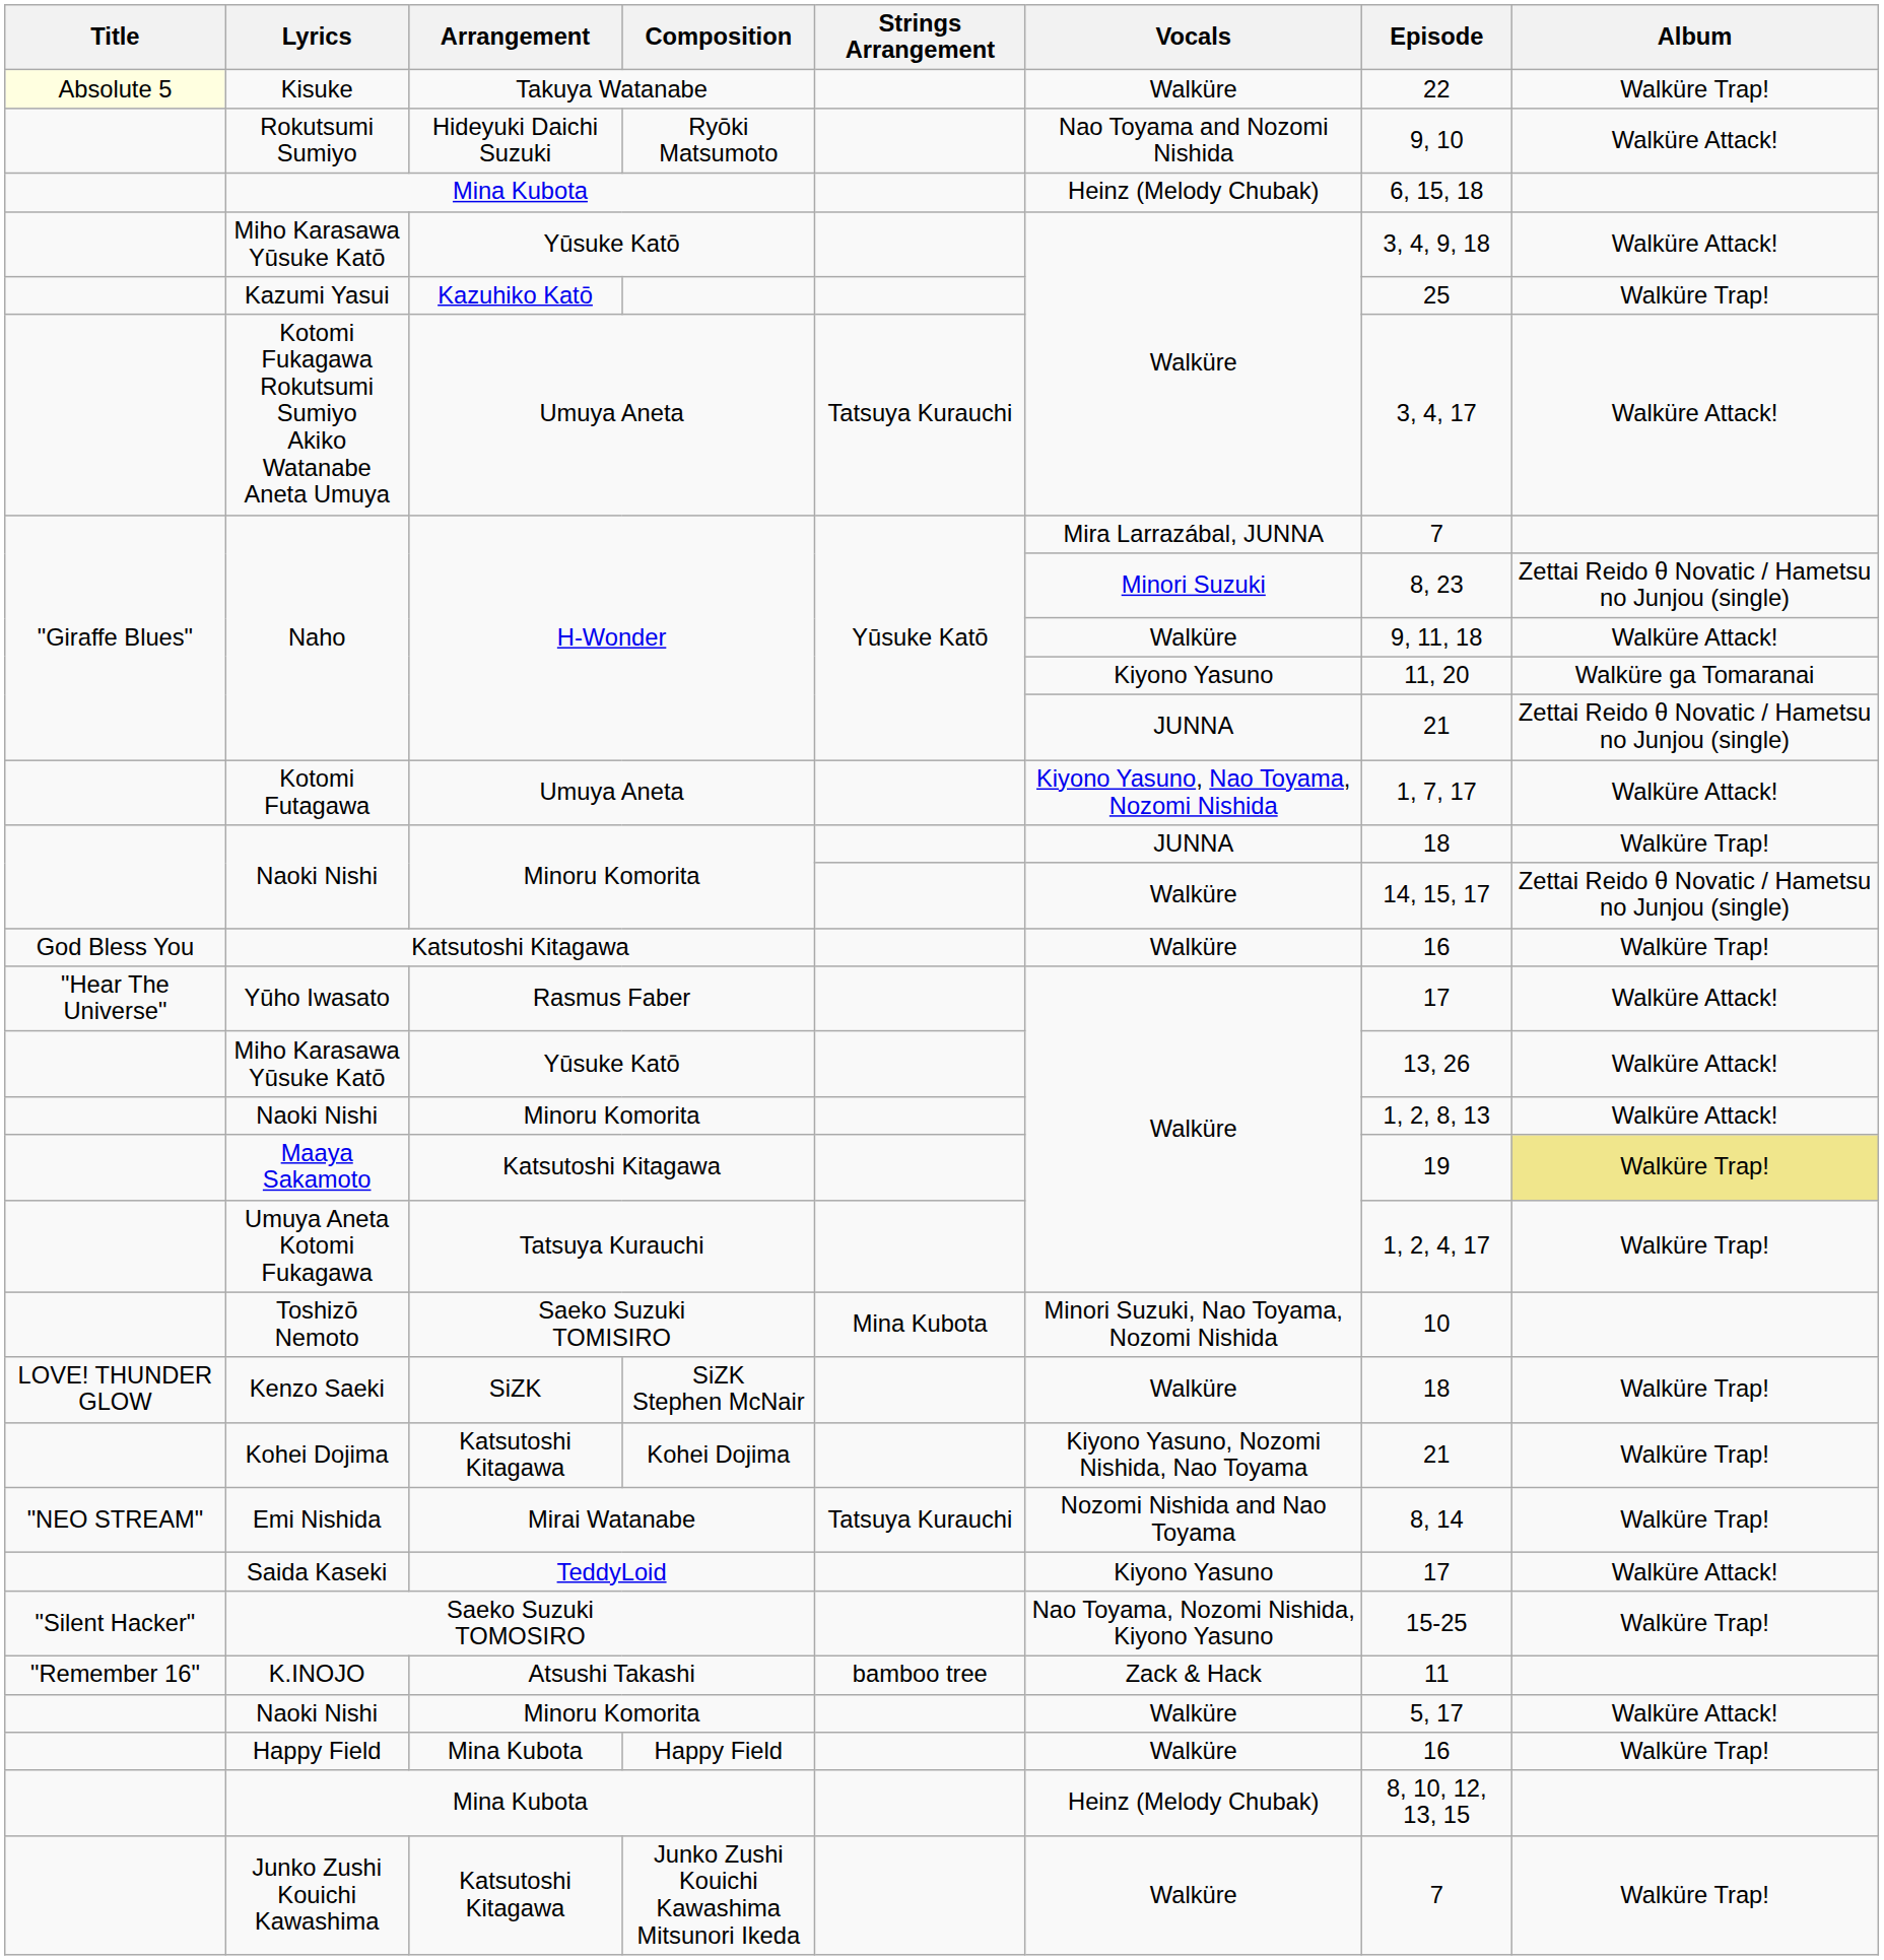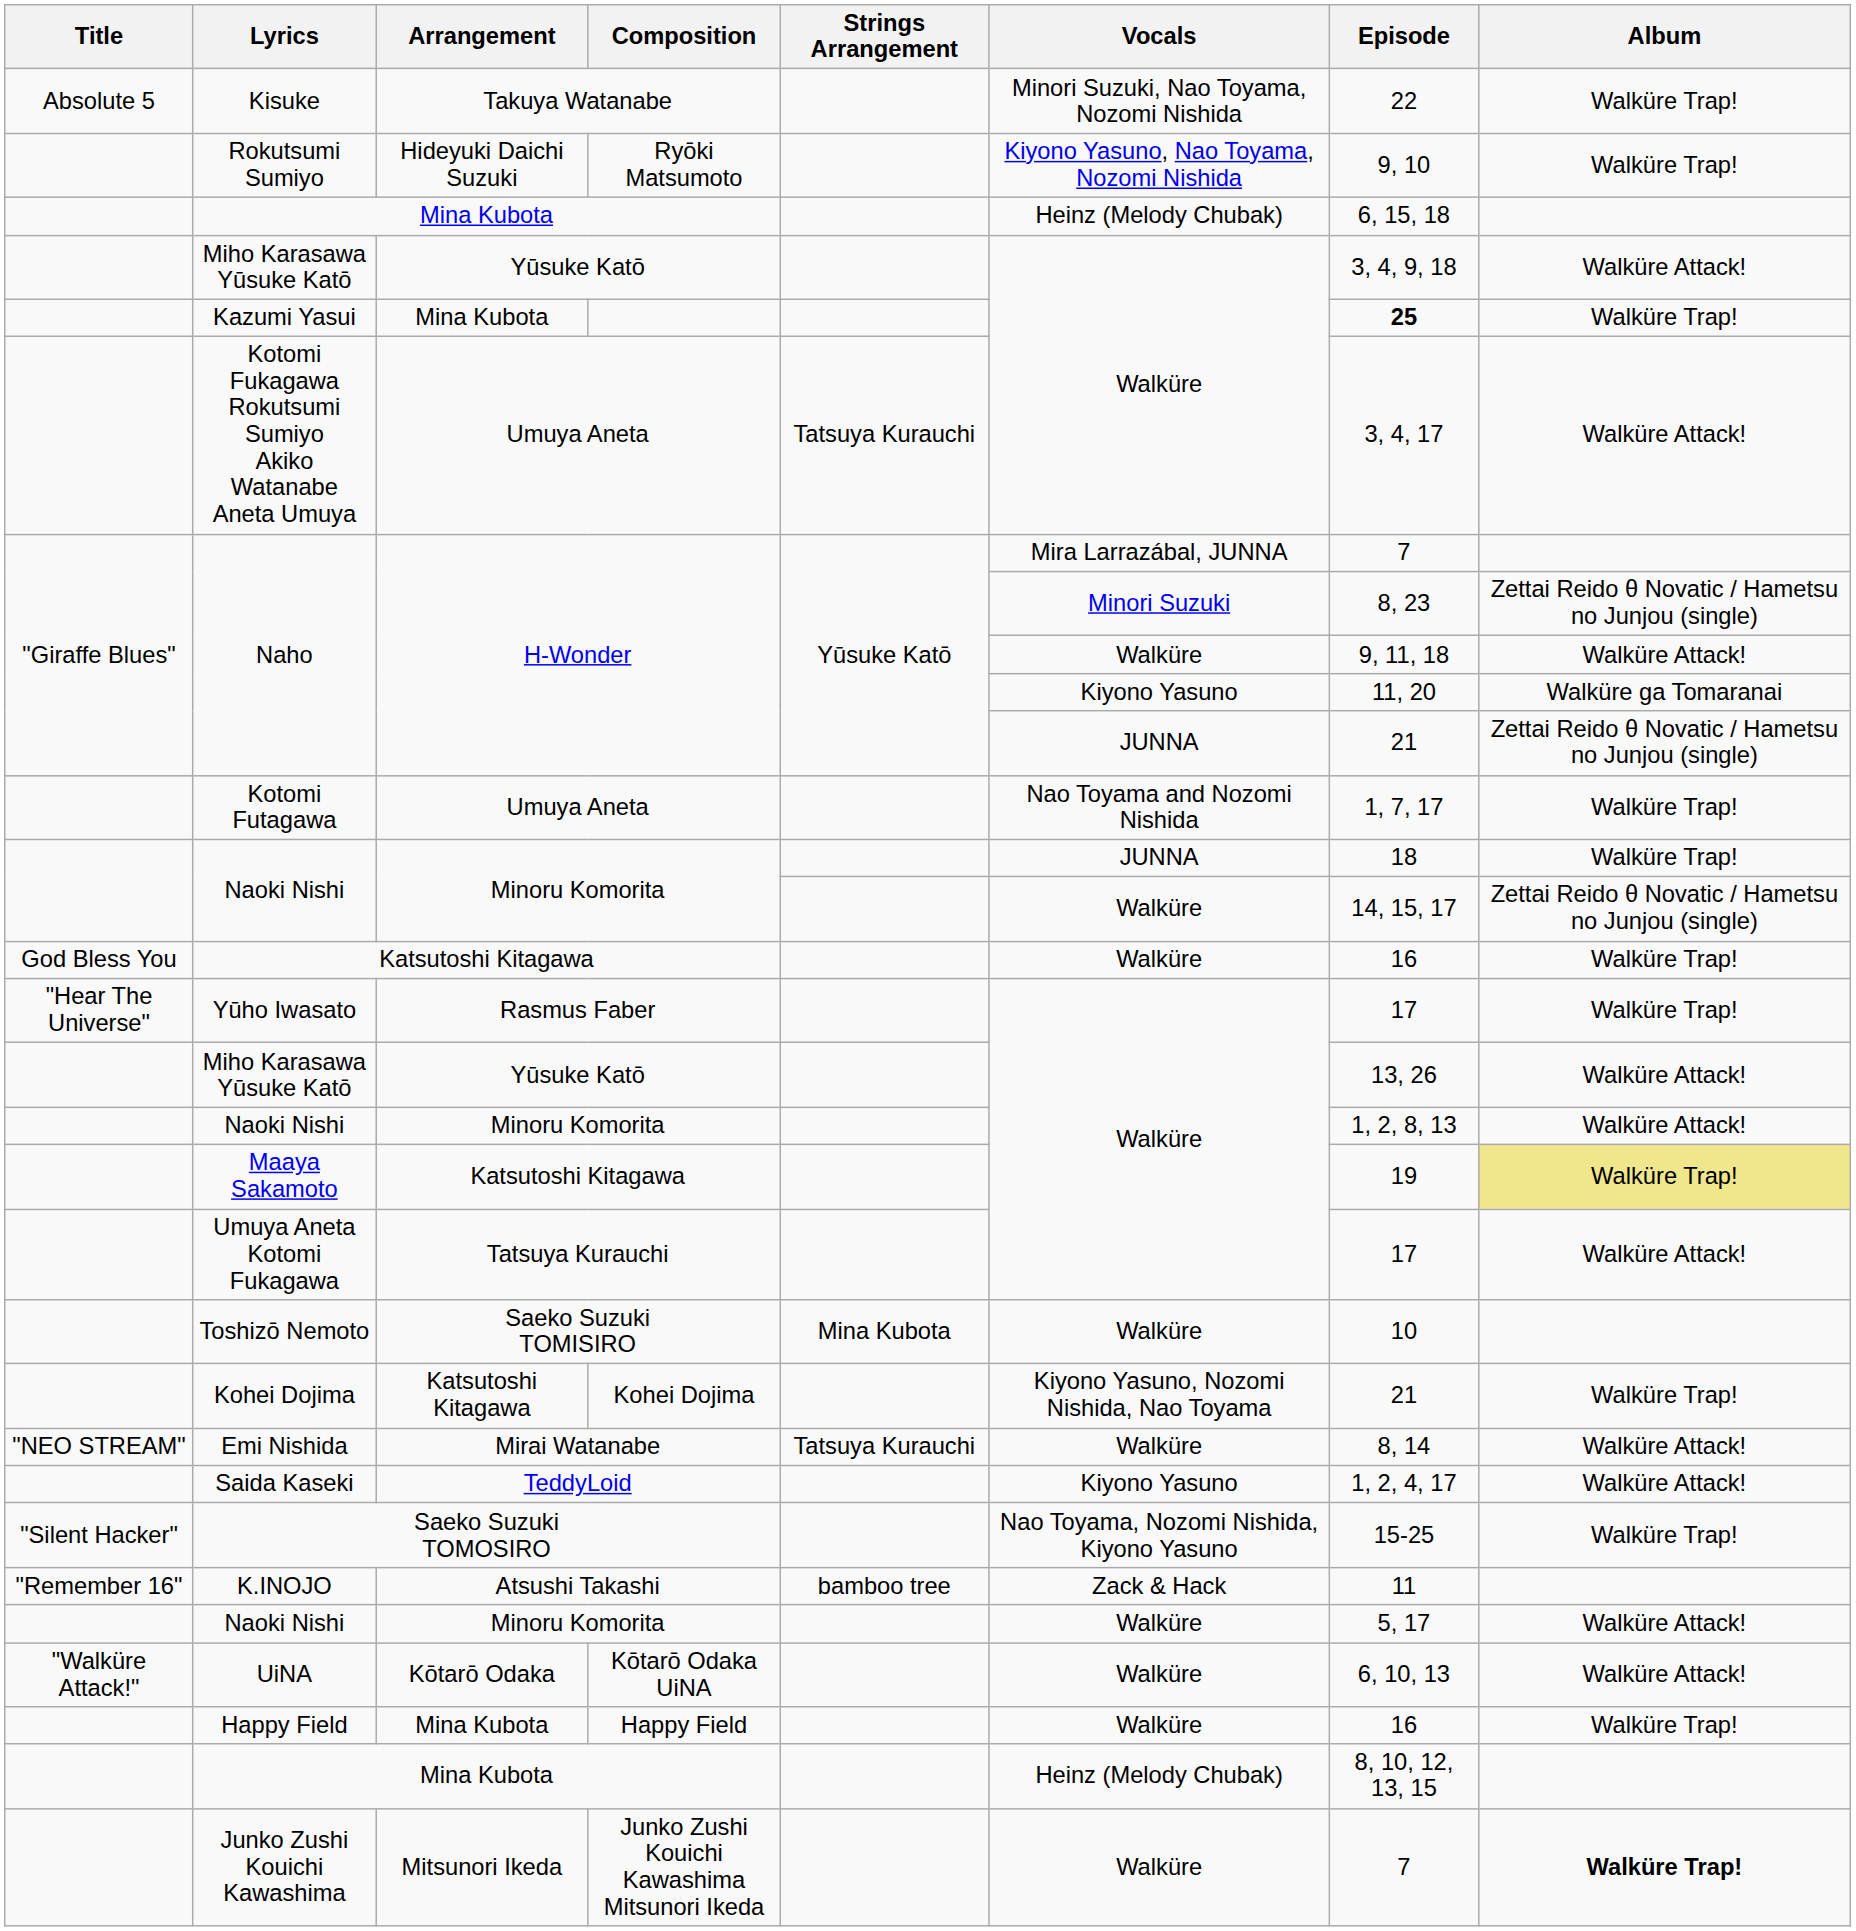Kisuke | Title: lightyellow background -> no background
Kisuke | Vocals: Walküre -> Minori Suzuki, Nao Toyama, Nozomi Nishida
Rokutsumi Sumiyo | Vocals: Nao Toyama and Nozomi Nishida -> Kiyono Yasuno, Nao Toyama, Nozomi Nishida
Rokutsumi Sumiyo | Album: Walküre Attack! -> Walküre Trap!
Kazumi Yasui | Arrangement: Kazuhiko Katō -> Mina Kubota
Kazumi Yasui | Episode: normal -> bold
Kotomi Futagawa | Vocals: Kiyono Yasuno, Nao Toyama, Nozomi Nishida -> Nao Toyama and Nozomi Nishida
Kotomi Futagawa | Album: Walküre Attack! -> Walküre Trap!
Yūho Iwasato | Album: Walküre Attack! -> Walküre Trap!
Umuya Aneta Kotomi Fukagawa | Episode: 1, 2, 4, 17 -> 17
Umuya Aneta Kotomi Fukagawa | Album: Walküre Trap! -> Walküre Attack!
Toshizō Nemoto | Vocals: Minori Suzuki, Nao Toyama, Nozomi Nishida -> Walküre
- row: LOVE! THUNDER GLOW | Kenzo Saeki | SiZK | SiZK Stephen McNair | Walküre | 18 | Walküre Trap!
Emi Nishida | Vocals: Nozomi Nishida and Nao Toyama -> Walküre
Emi Nishida | Album: Walküre Trap! -> Walküre Attack!
Saida Kaseki | Episode: 17 -> 1, 2, 4, 17
+ row: "Walküre Attack!" | UiNA | Kōtarō Odaka | Kōtarō Odaka UiNA | Walküre | 6, 10, 13 | Walküre Attack!
Junko Zushi Kouichi Kawashima | Arrangement: Katsutoshi Kitagawa -> Mitsunori Ikeda
Junko Zushi Kouichi Kawashima | Album: normal -> bold
